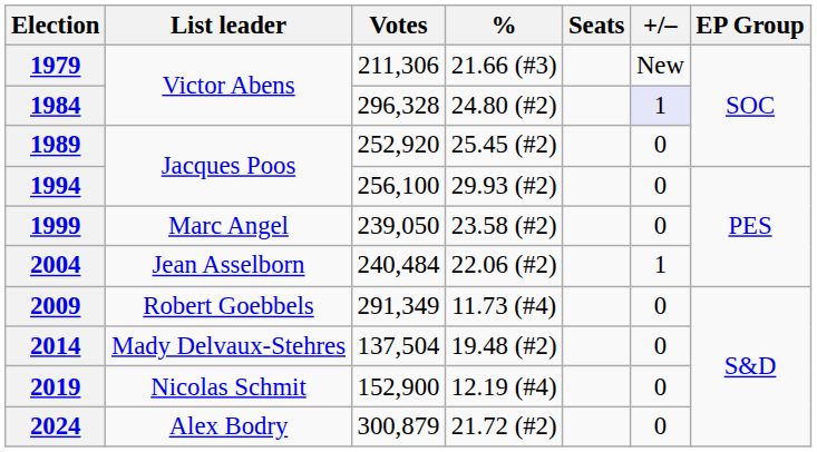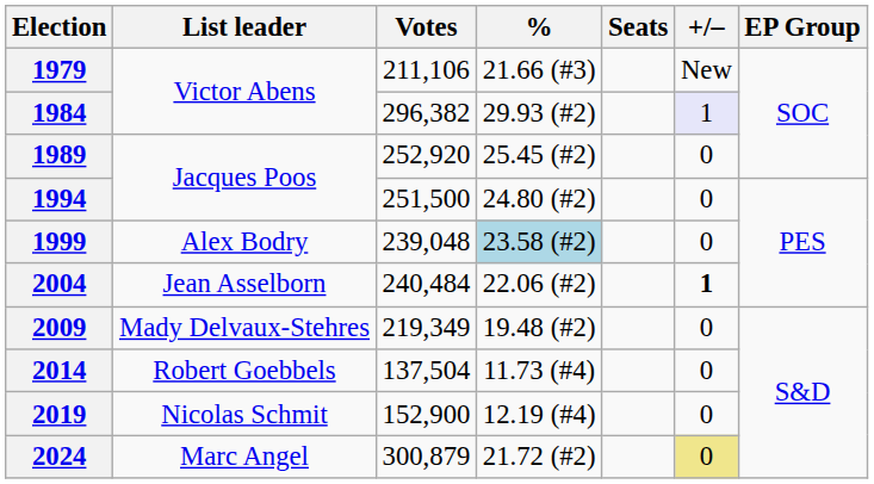1979 | Votes: 211,306 -> 211,106
1984 | Votes: 296,328 -> 296,382
1984 | %: 24.80 (#2) -> 29.93 (#2)
1994 | Votes: 256,100 -> 251,500
1994 | %: 29.93 (#2) -> 24.80 (#2)
1999 | List leader: Marc Angel -> Alex Bodry
1999 | Votes: 239,050 -> 239,048
1999 | %: no background -> lightblue background
2004 | +/–: normal -> bold
2009 | List leader: Robert Goebbels -> Mady Delvaux-Stehres
2009 | Votes: 291,349 -> 219,349
2009 | %: 11.73 (#4) -> 19.48 (#2)
2014 | List leader: Mady Delvaux-Stehres -> Robert Goebbels
2014 | %: 19.48 (#2) -> 11.73 (#4)
2024 | List leader: Alex Bodry -> Marc Angel
2024 | +/–: no background -> khaki background
